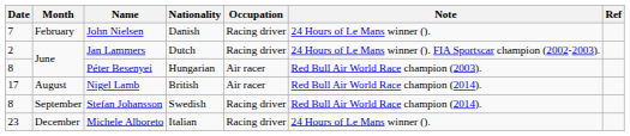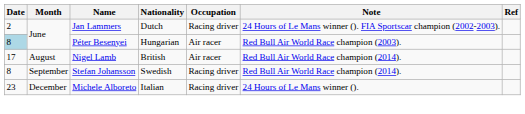- row: 7 | February | John Nielsen | Danish | Racing driver | 24 Hours of Le Mans winner ().
Péter Besenyei | Date: no background -> lightblue background
